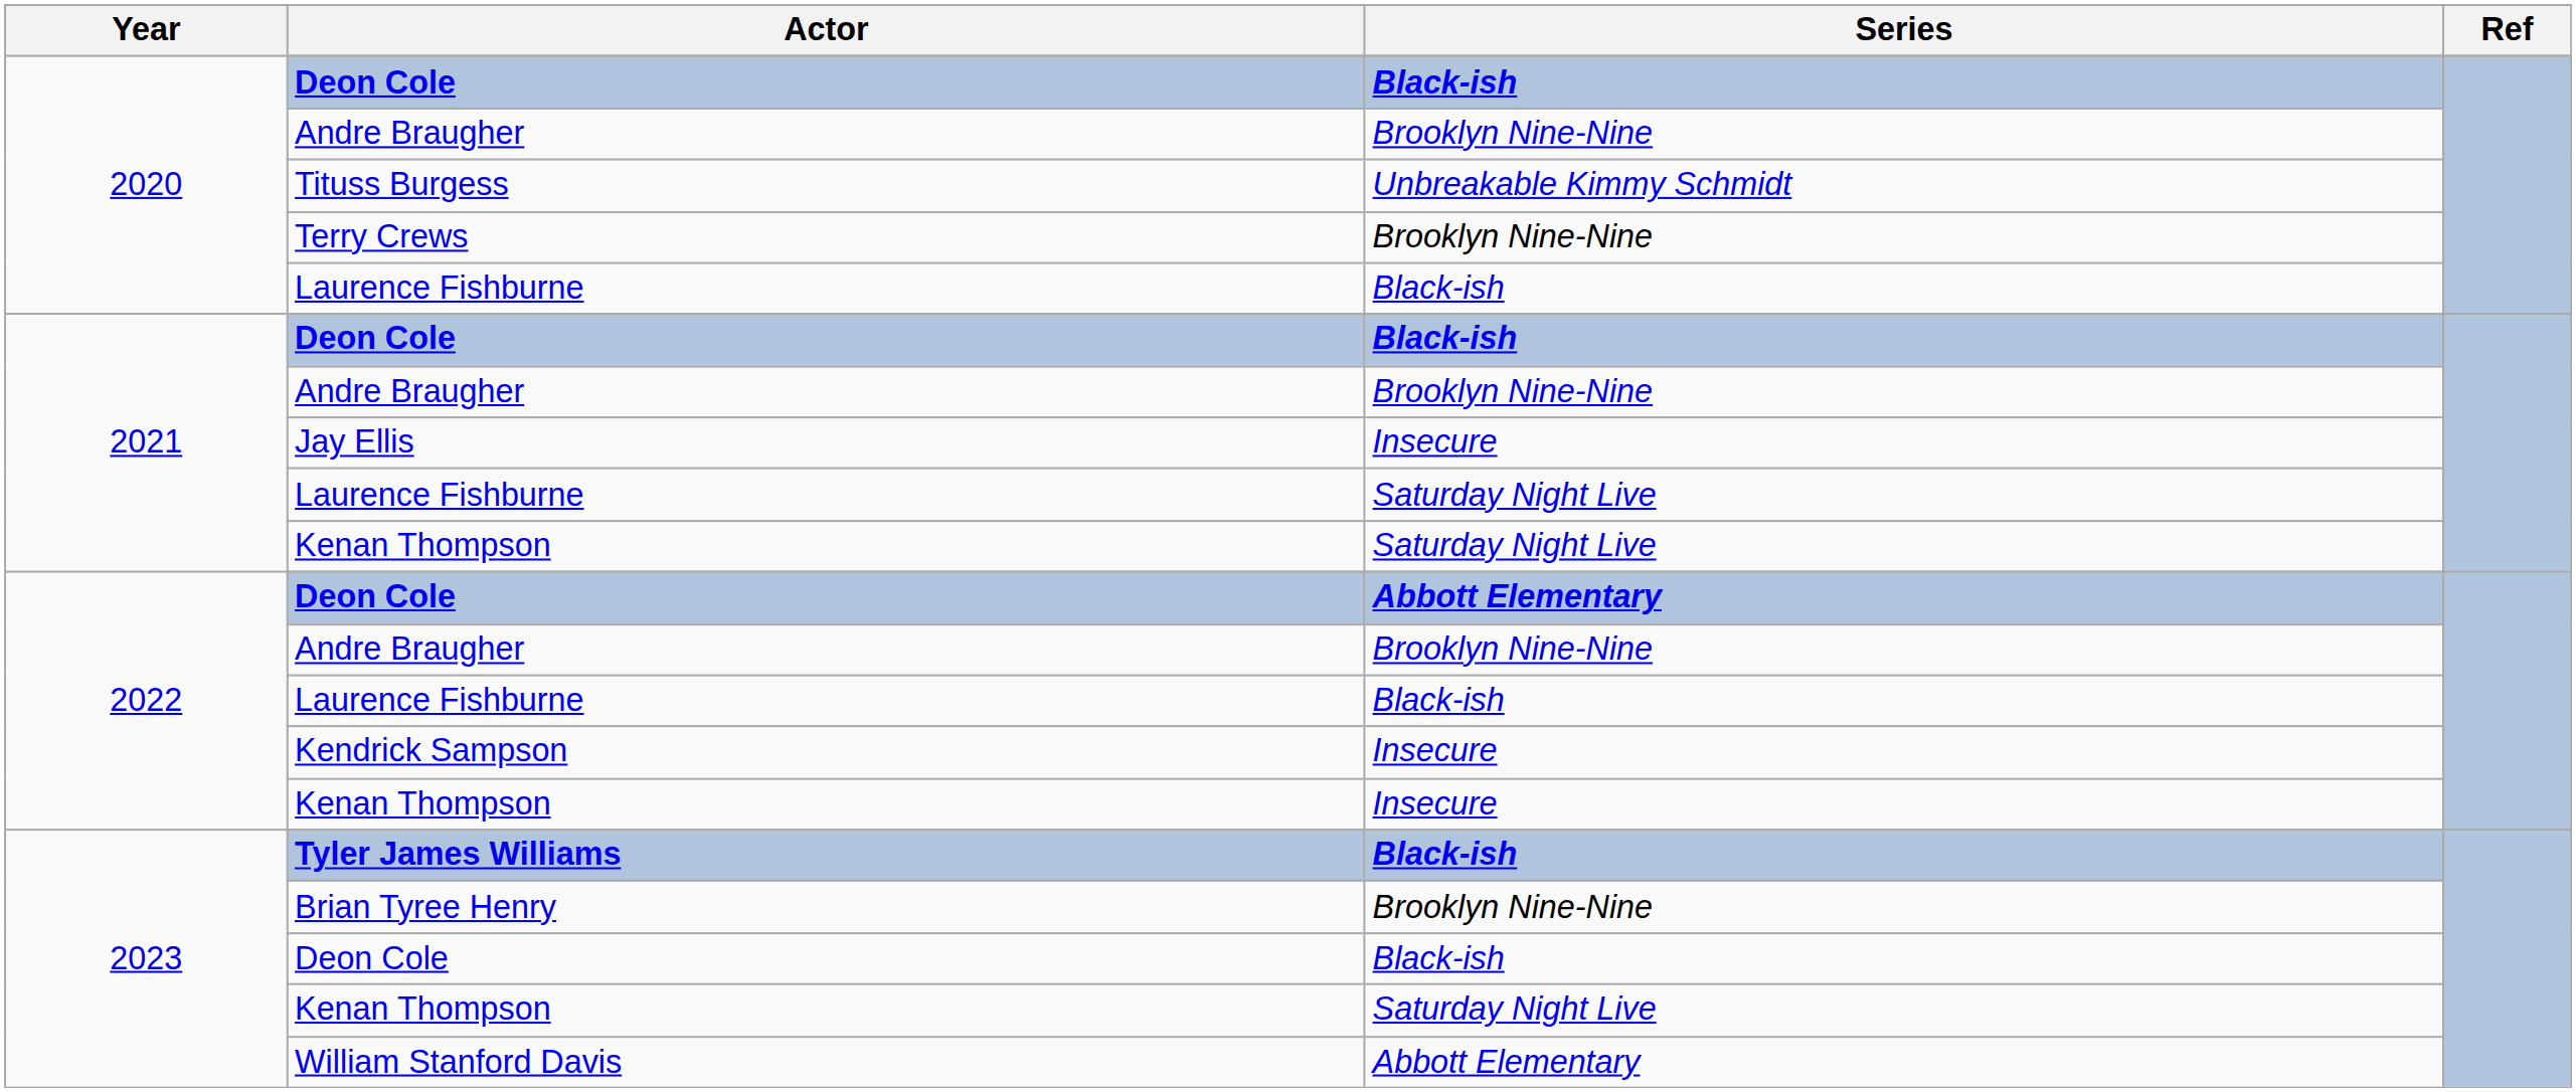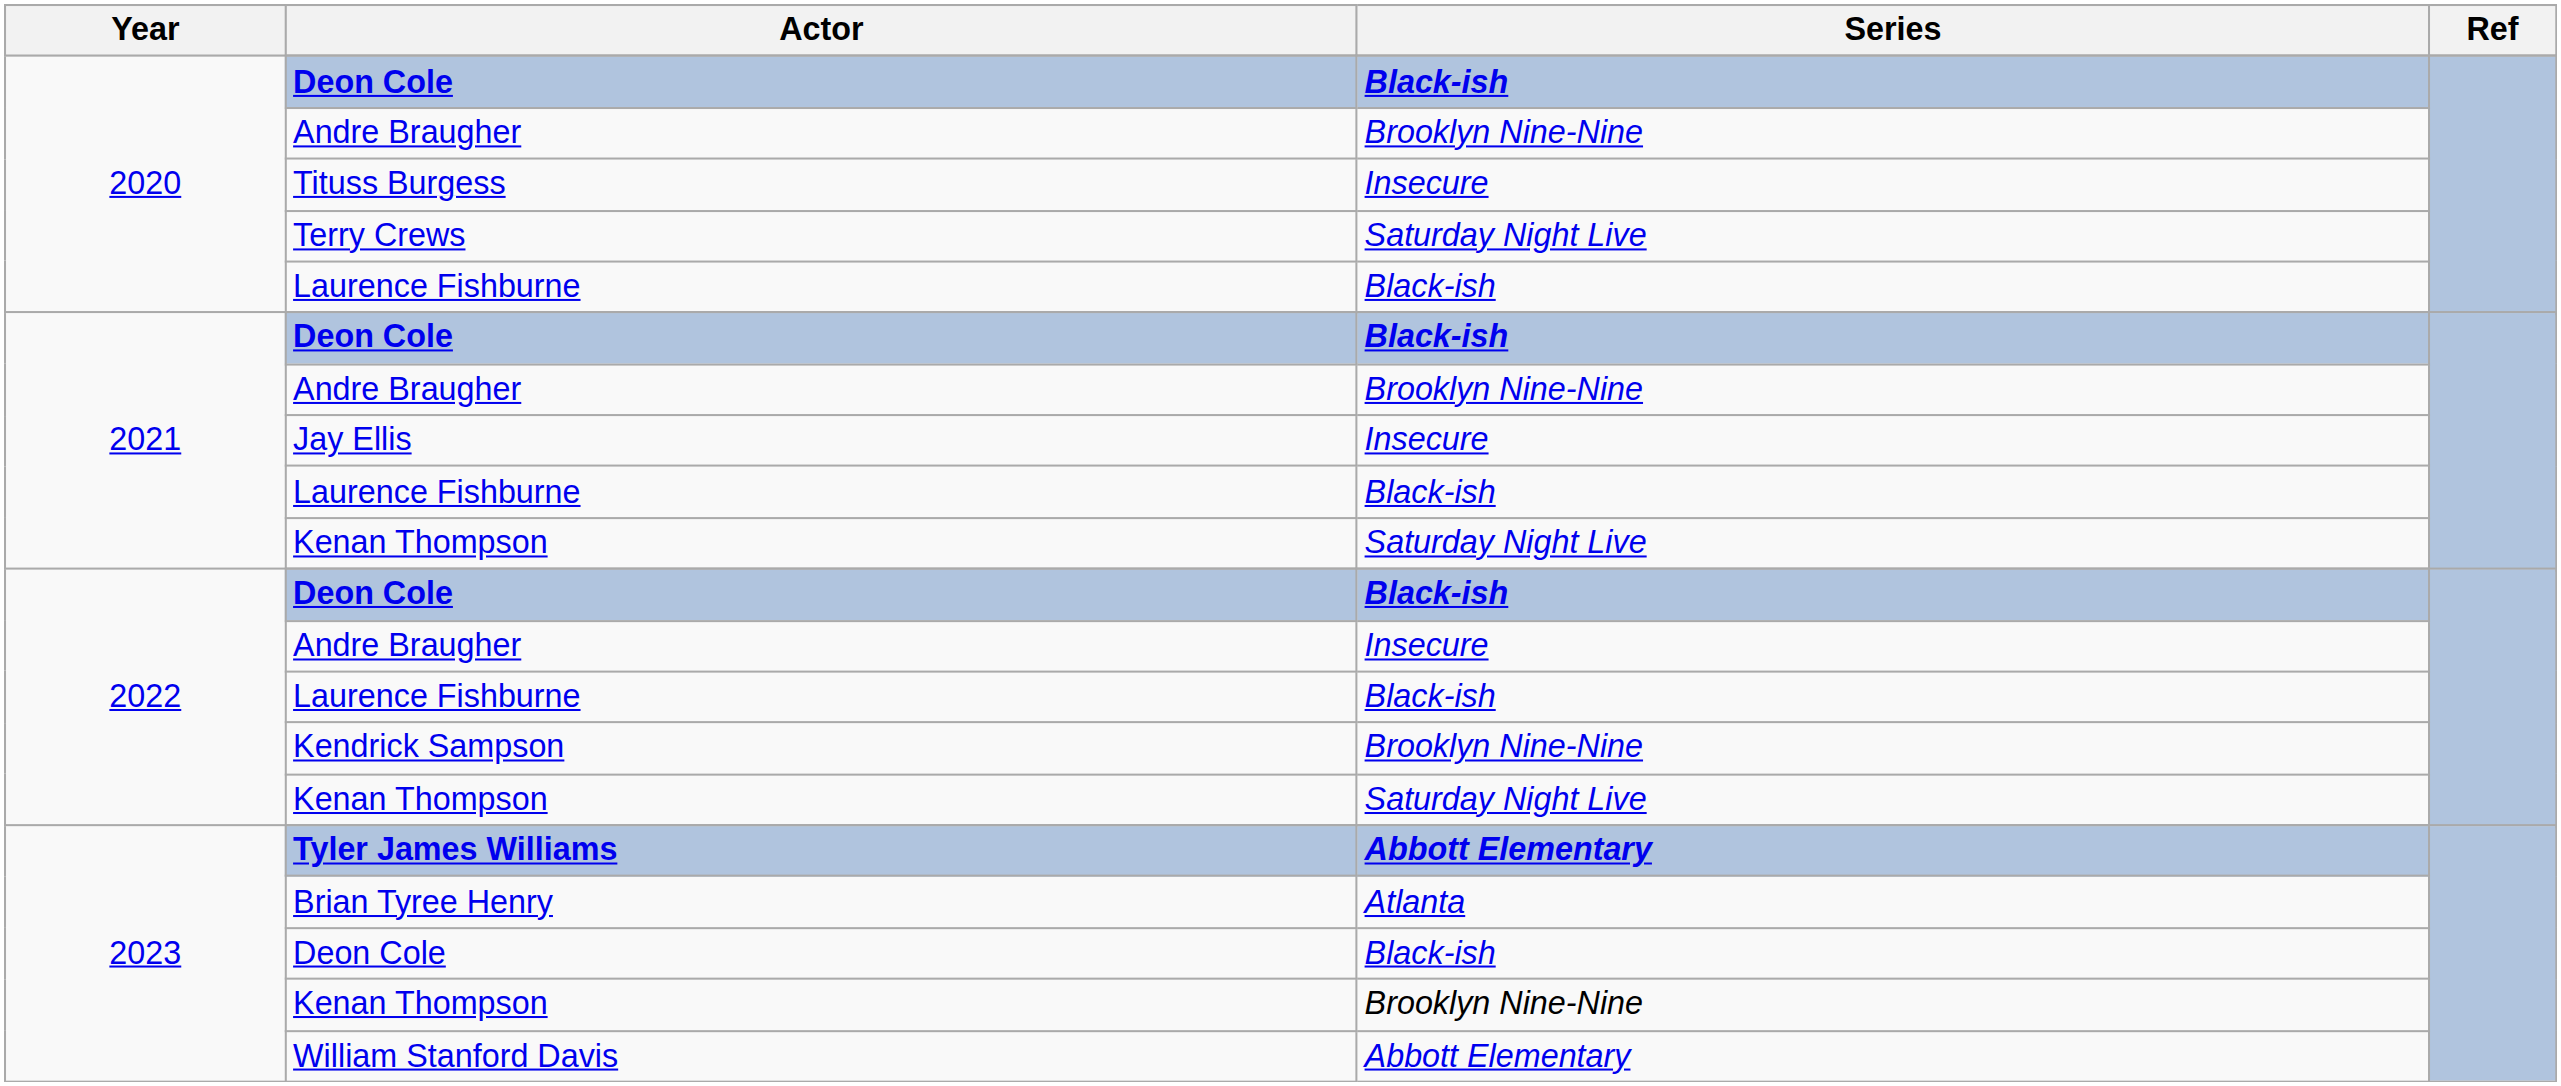Tituss Burgess | Series: Unbreakable Kimmy Schmidt -> Insecure
Terry Crews | Series: Brooklyn Nine-Nine -> Saturday Night Live
2021 / Laurence Fishburne | Series: Saturday Night Live -> Black-ish
2022 / Deon Cole | Series: Abbott Elementary -> Black-ish
2022 / Andre Braugher | Series: Brooklyn Nine-Nine -> Insecure
Kendrick Sampson | Series: Insecure -> Brooklyn Nine-Nine
2022 / Kenan Thompson | Series: Insecure -> Saturday Night Live
Tyler James Williams | Series: Black-ish -> Abbott Elementary
Brian Tyree Henry | Series: Brooklyn Nine-Nine -> Atlanta
2023 / Kenan Thompson | Series: Saturday Night Live -> Brooklyn Nine-Nine
